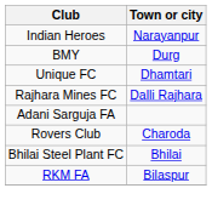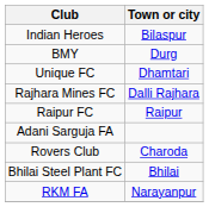Indian Heroes | Town or city: Narayanpur -> Bilaspur
+ row: Raipur FC | Raipur
RKM FA | Town or city: Bilaspur -> Narayanpur
